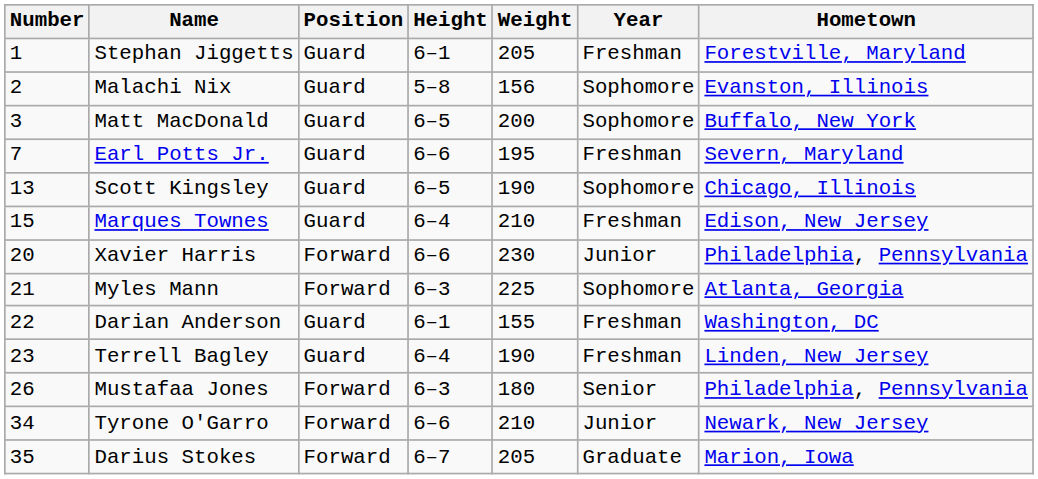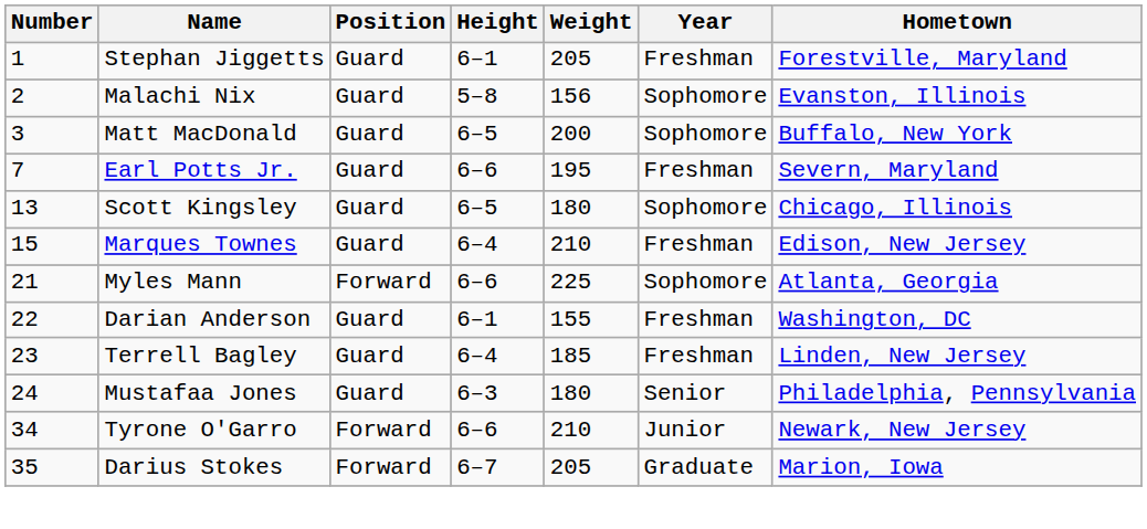Scott Kingsley | Weight: 190 -> 180
- row: 20 | Xavier Harris | Forward | 6–6 | 230 | Junior | Philadelphia, Pennsylvania
Myles Mann | Height: 6–3 -> 6–6
Terrell Bagley | Weight: 190 -> 185
Mustafaa Jones | Number: 26 -> 24
Mustafaa Jones | Position: Forward -> Guard
